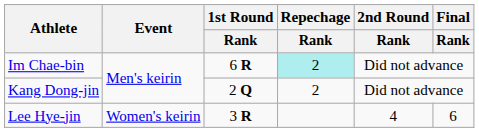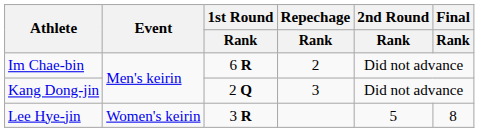Im Chae-bin | Repechage / Rank: paleturquoise background -> no background
Kang Dong-jin | Repechage / Rank: 2 -> 3
Lee Hye-jin | 2nd Round / Rank: 4 -> 5
Lee Hye-jin | Final / Rank: 6 -> 8
